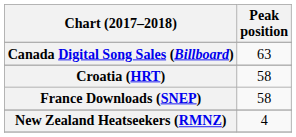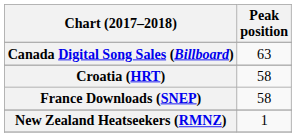New Zealand Heatseekers (RMNZ) | Peak position: 4 -> 1
